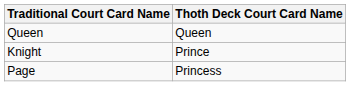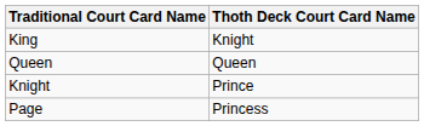+ row: King | Knight
